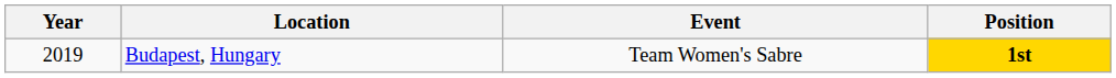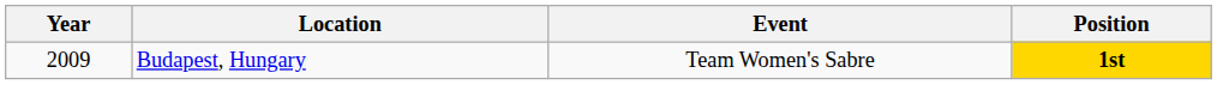Budapest, Hungary | Year: 2019 -> 2009
